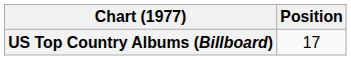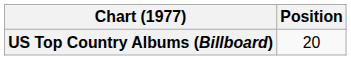US Top Country Albums (Billboard) | Position: 17 -> 20
